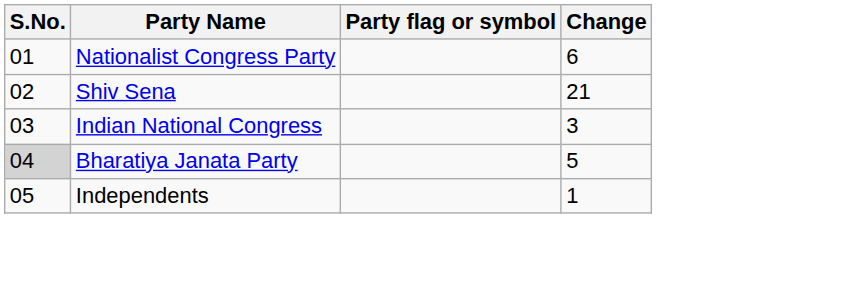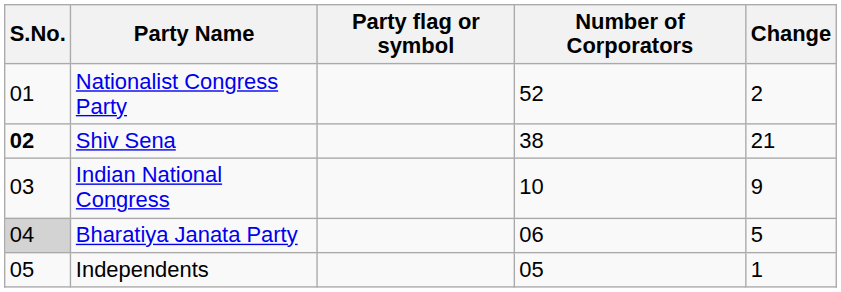+ column: Number of Corporators | 52 | 38 | 10 | 06 | 05
Nationalist Congress Party | Change: 6 -> 2
Shiv Sena | S.No.: normal -> bold
Indian National Congress | Change: 3 -> 9
